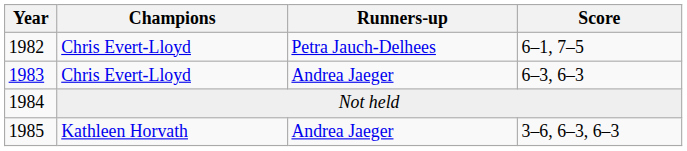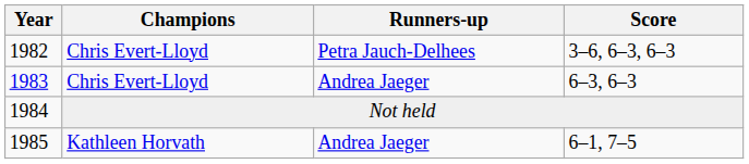1982 | Score: 6–1, 7–5 -> 3–6, 6–3, 6–3
1985 | Score: 3–6, 6–3, 6–3 -> 6–1, 7–5
